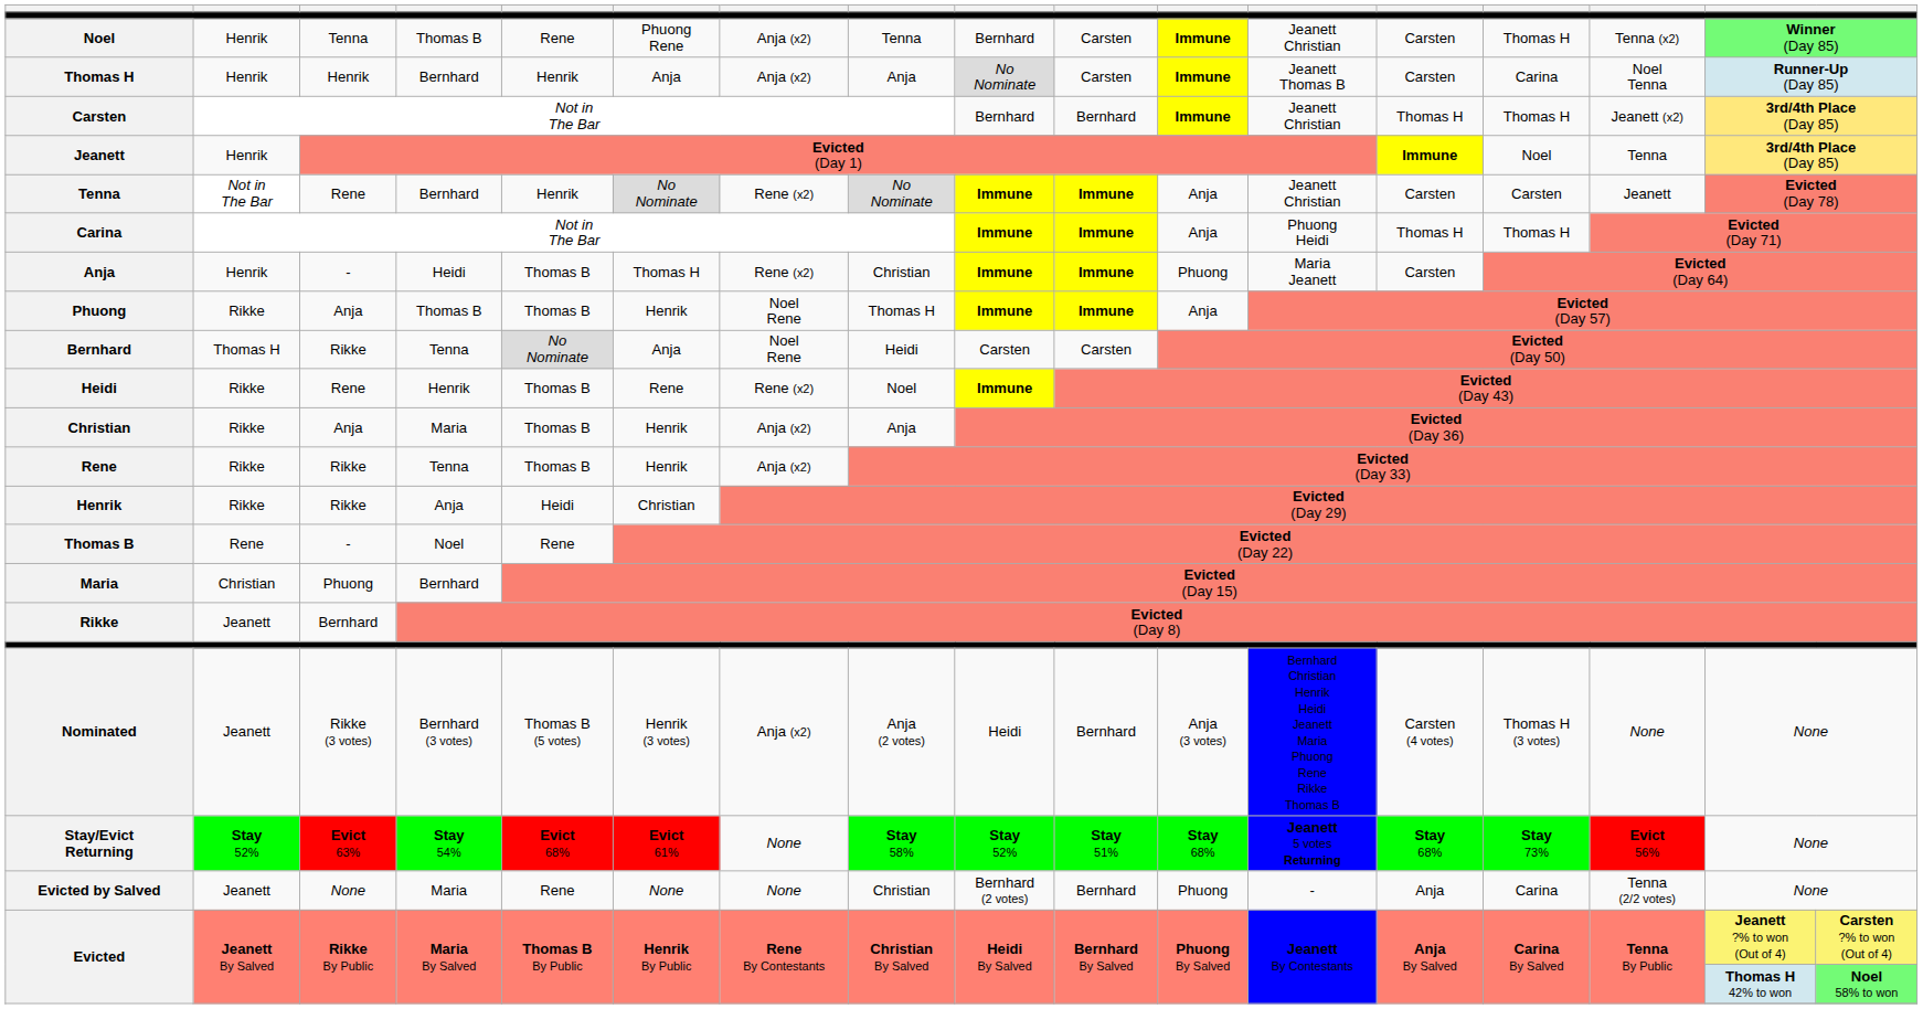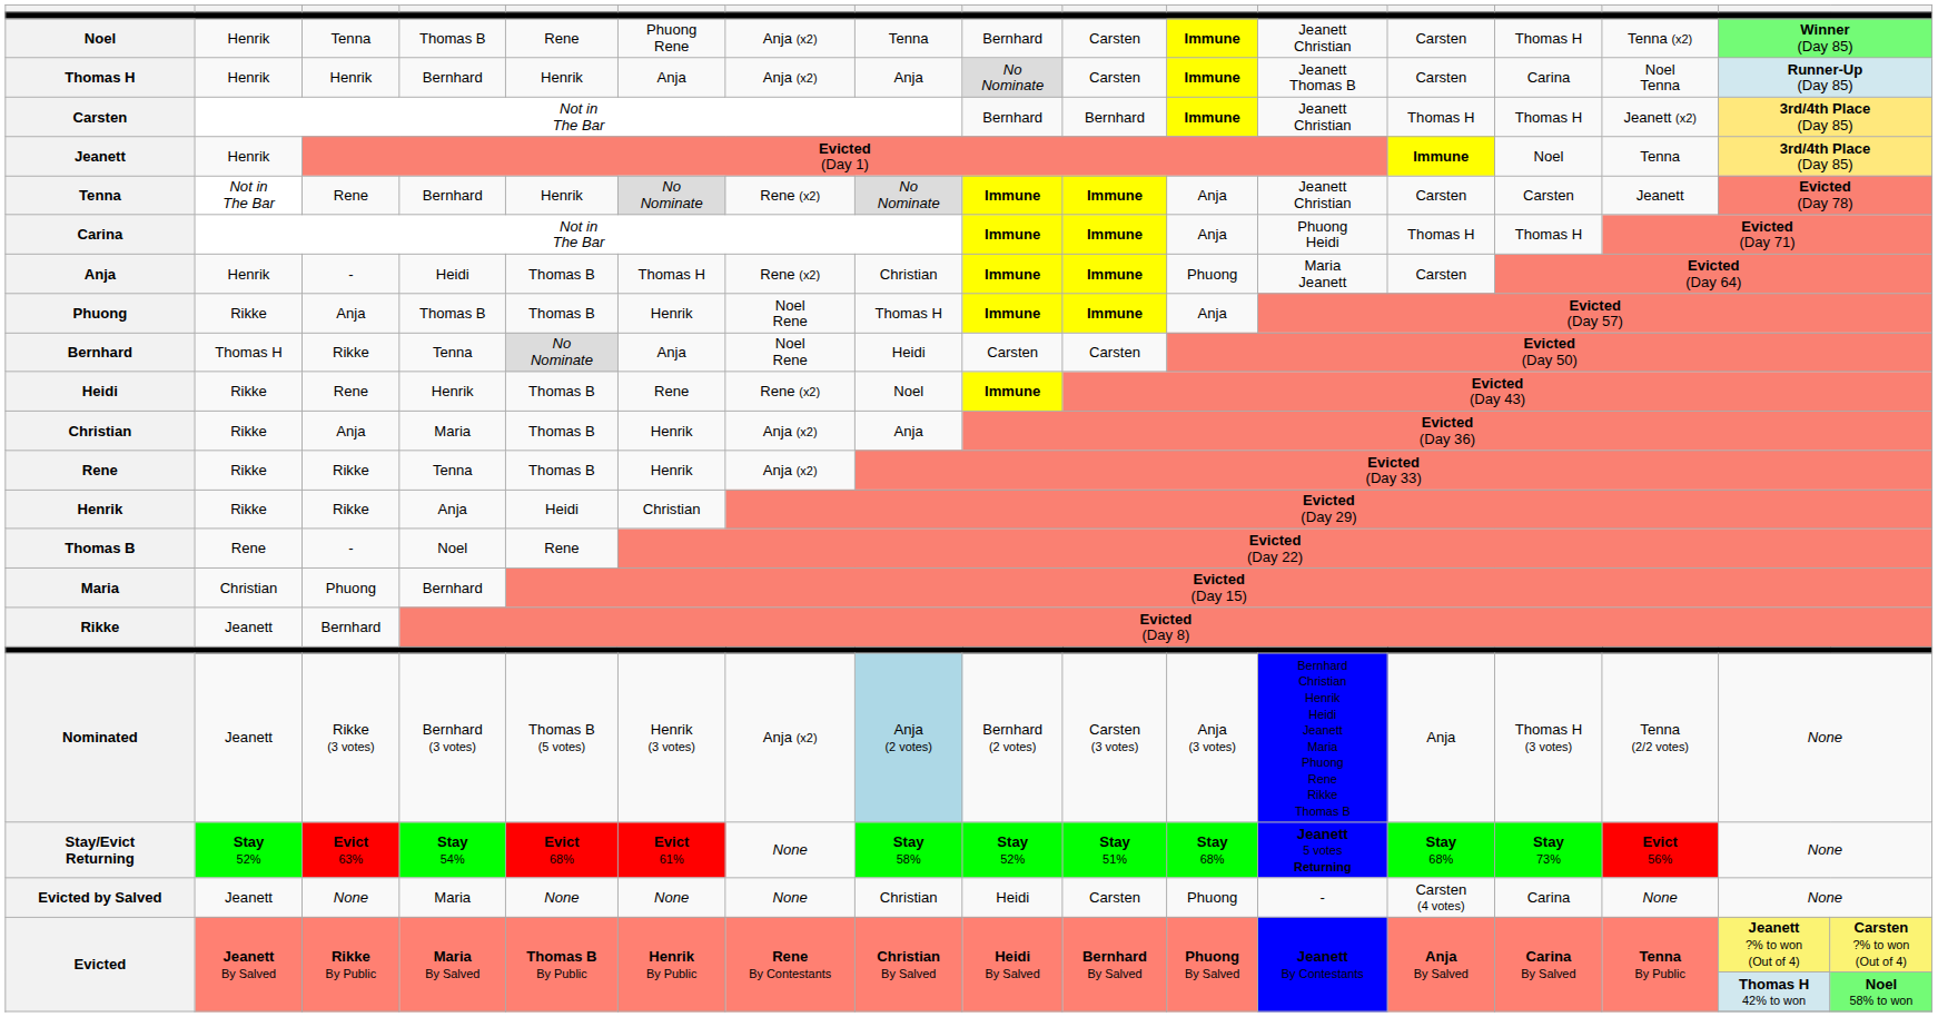Nominated | column 8: no background -> lightblue background
Nominated | column 9: Heidi -> Bernhard (2 votes)
Nominated | column 10: Bernhard -> Carsten (3 votes)
Nominated | column 13: Carsten (4 votes) -> Anja
Nominated | column 15: None -> Tenna (2/2 votes)
Evicted by Salved | column 5: Rene -> None
Evicted by Salved | column 9: Bernhard (2 votes) -> Heidi
Evicted by Salved | column 10: Bernhard -> Carsten
Evicted by Salved | column 13: Anja -> Carsten (4 votes)
Evicted by Salved | column 15: Tenna (2/2 votes) -> None
